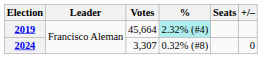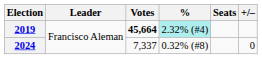2019 | Votes: normal -> bold
2024 | Votes: 3,307 -> 7,337
